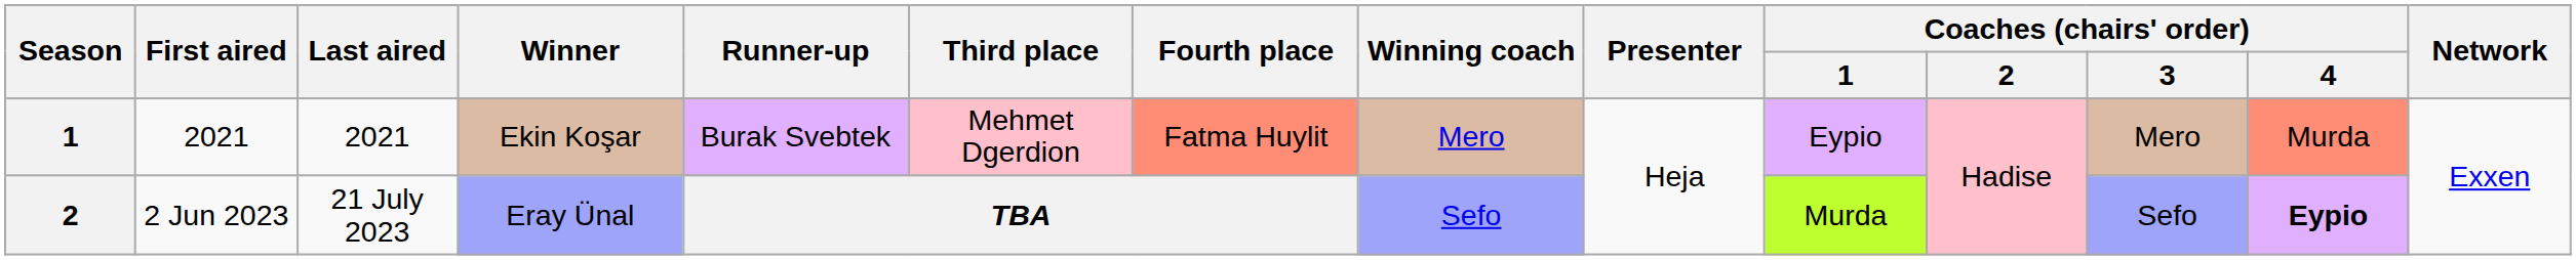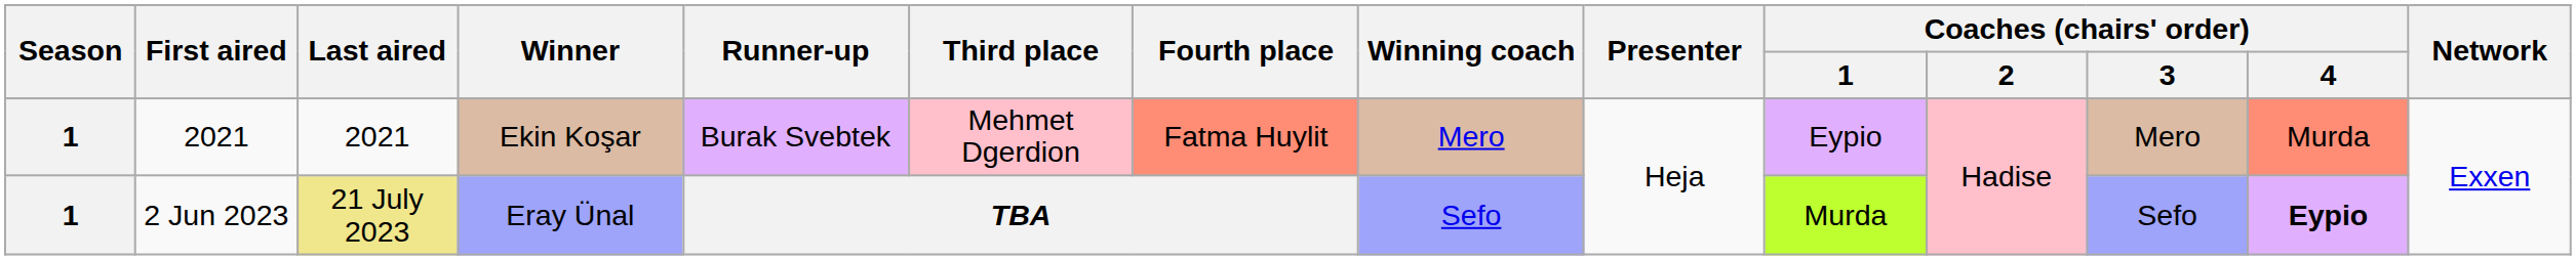2 Jun 2023 | Season: 2 -> 1
2 Jun 2023 | Last aired: no background -> khaki background
